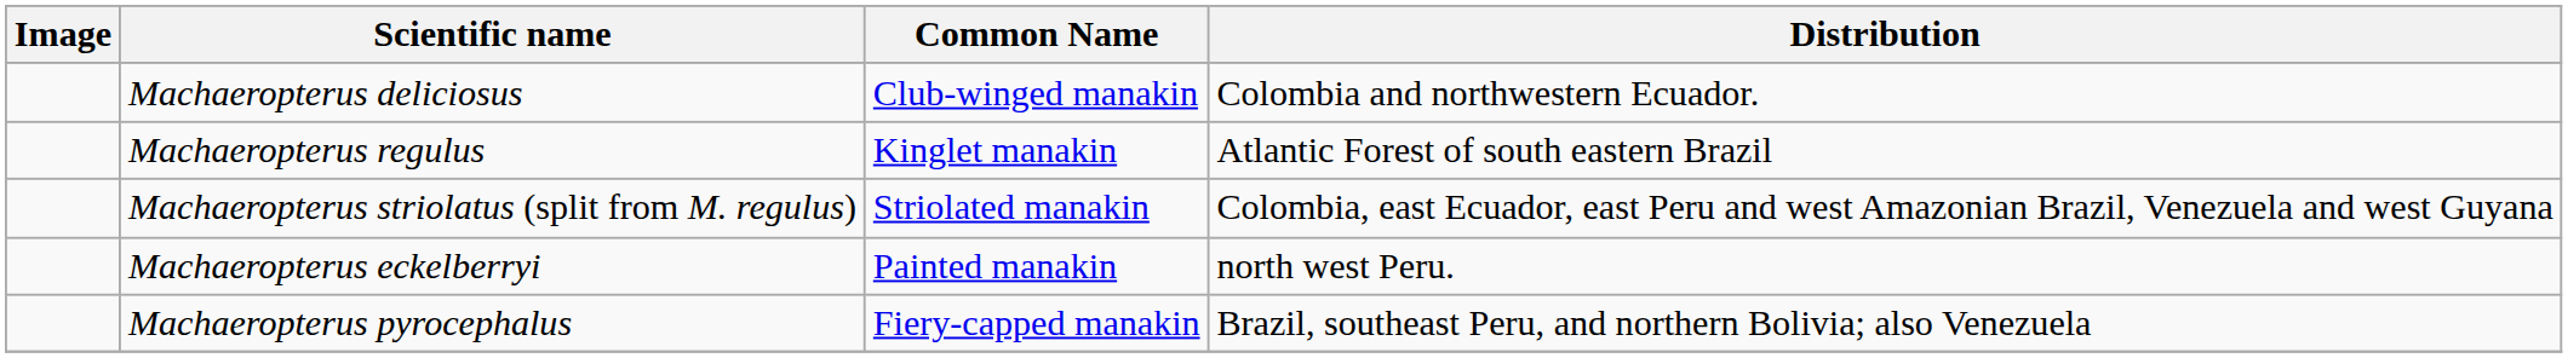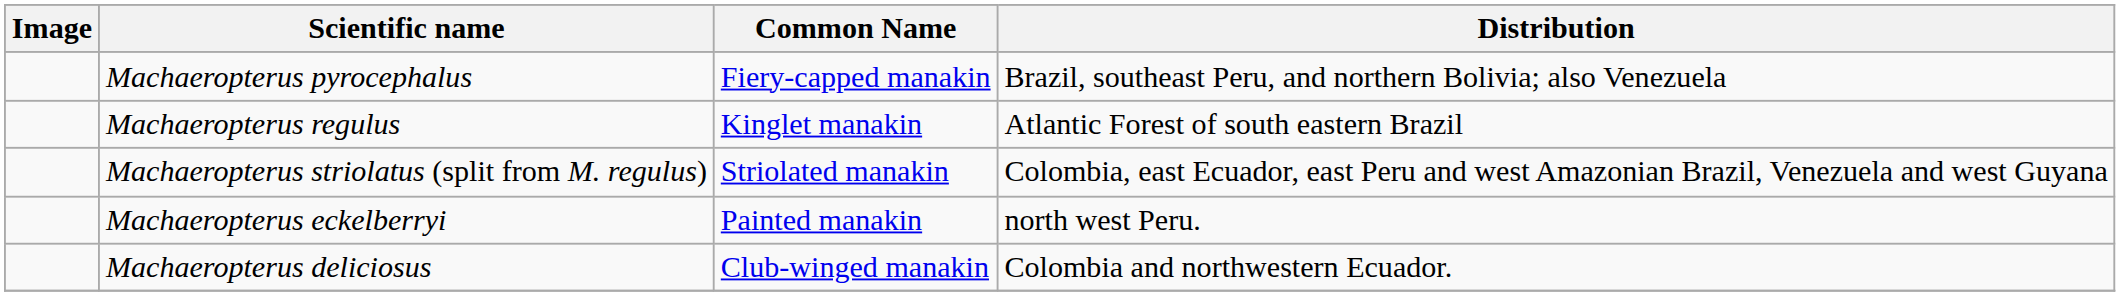rows swapped: Machaeropterus deliciosus <-> Machaeropterus pyrocephalus
